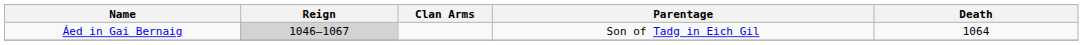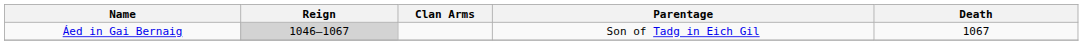Áed in Gai Bernaig | Death: 1064 -> 1067
